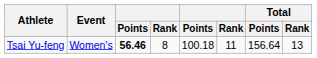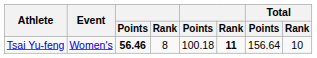Tsai Yu-feng | column 6: normal -> bold
Tsai Yu-feng | Total / Rank: 13 -> 10
